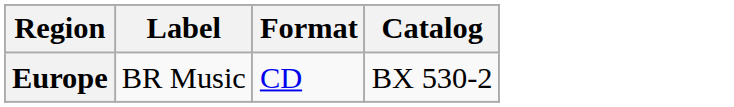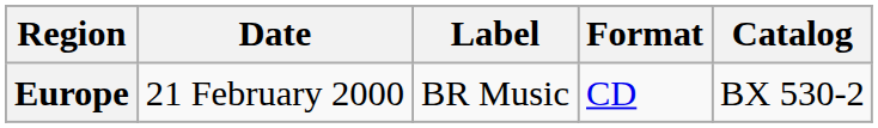+ column: Date | 21 February 2000
